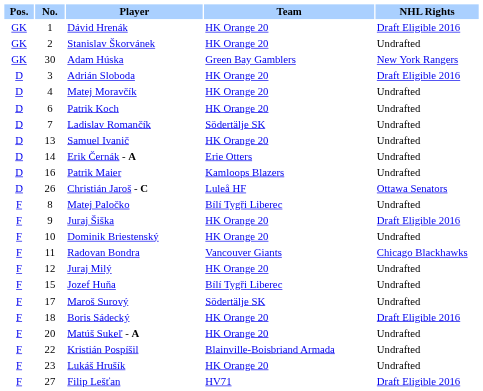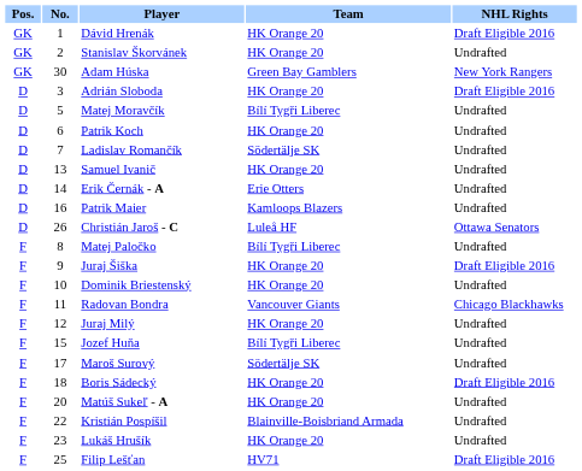Matej Moravčík | No.: 4 -> 5
Matej Moravčík | Team: HK Orange 20 -> Bílí Tygři Liberec
Filip Lešťan | No.: 27 -> 25
